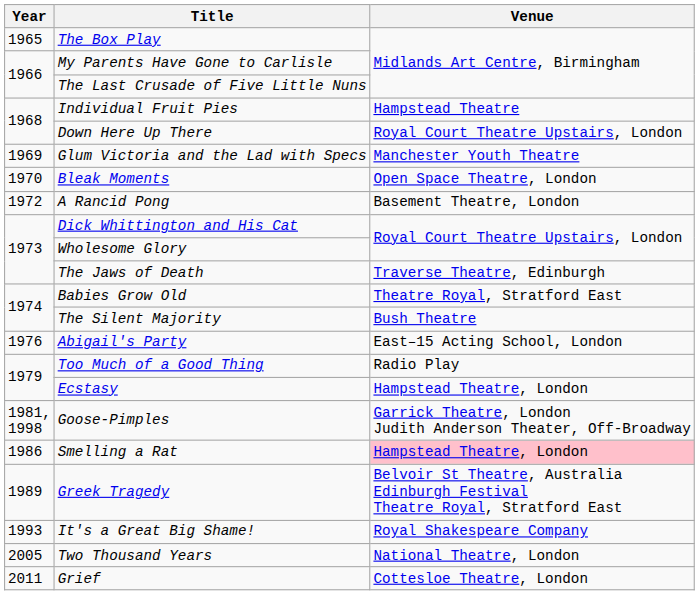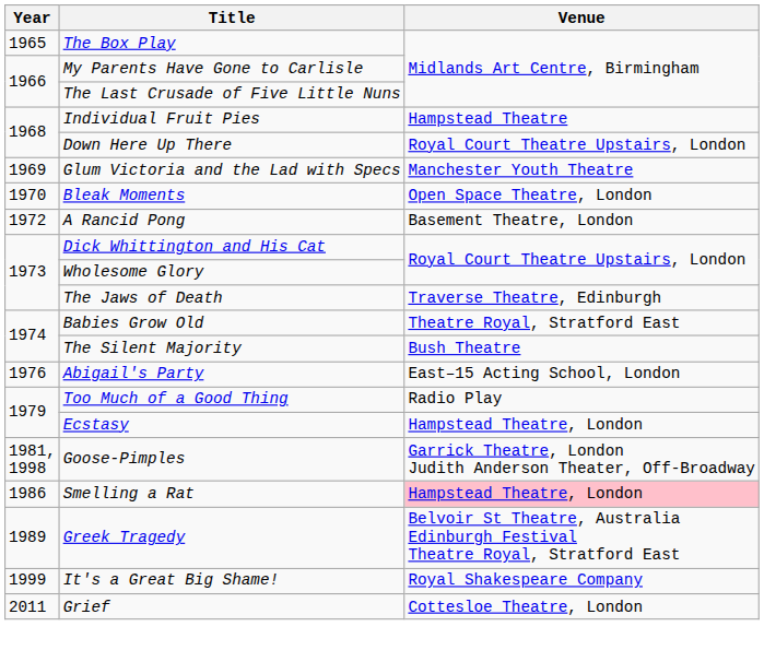It's a Great Big Shame! | Year: 1993 -> 1999
- row: 2005 | Two Thousand Years | National Theatre, London
